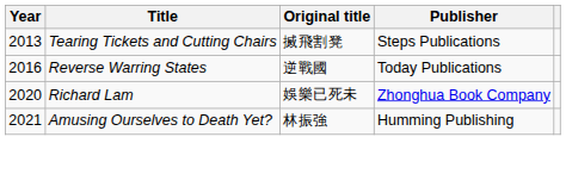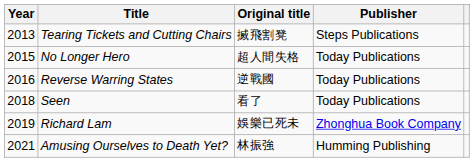+ row: 2015 | No Longer Hero | 超人間失格 | Today Publications
+ row: 2018 | Seen | 看了 | Today Publications
Richard Lam | Year: 2020 -> 2019
